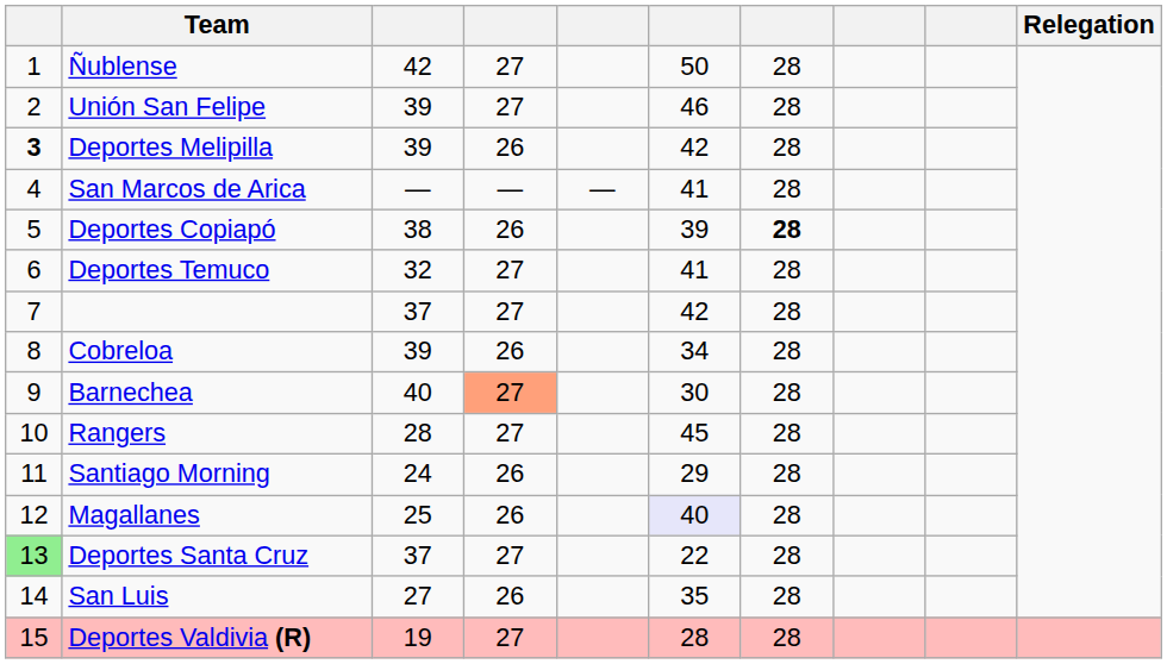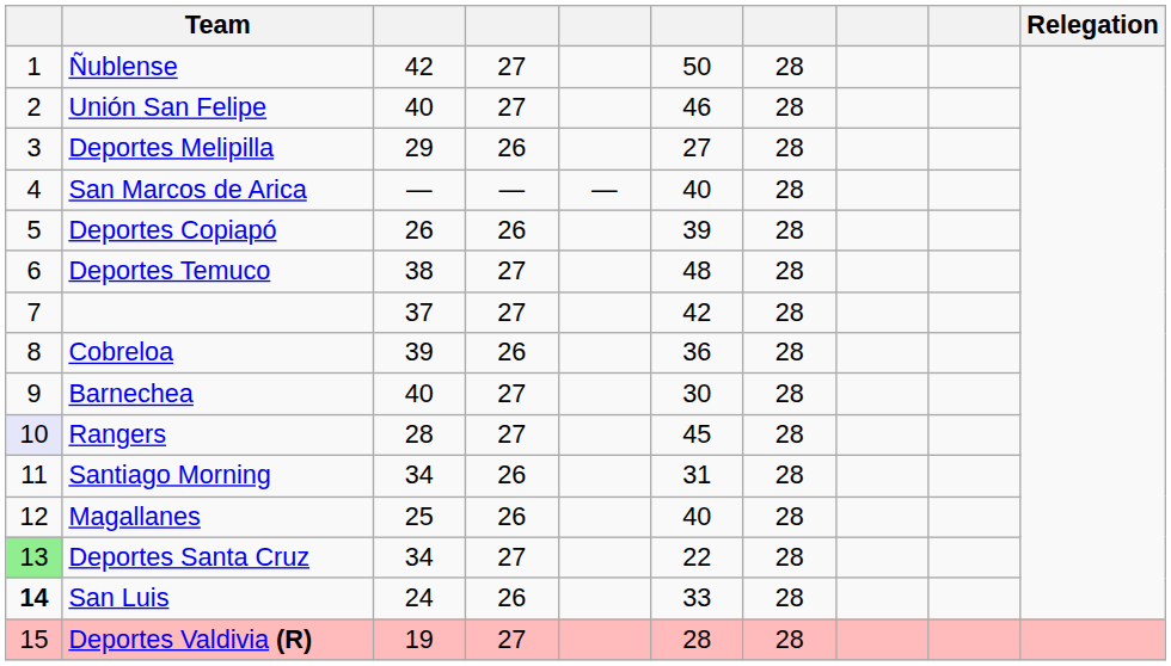Unión San Felipe | column 3: 39 -> 40
Deportes Melipilla | column 1: bold -> normal
Deportes Melipilla | column 3: 39 -> 29
Deportes Melipilla | column 6: 42 -> 27
San Marcos de Arica | column 6: 41 -> 40
Deportes Copiapó | column 3: 38 -> 26
Deportes Copiapó | column 7: bold -> normal
Deportes Temuco | column 3: 32 -> 38
Deportes Temuco | column 6: 41 -> 48
Cobreloa | column 6: 34 -> 36
Barnechea | column 4: lightsalmon background -> no background
Rangers | column 1: no background -> lavender background
Santiago Morning | column 3: 24 -> 34
Santiago Morning | column 6: 29 -> 31
Magallanes | column 6: lavender background -> no background
Deportes Santa Cruz | column 3: 37 -> 34
San Luis | column 1: normal -> bold
San Luis | column 3: 27 -> 24
San Luis | column 6: 35 -> 33
